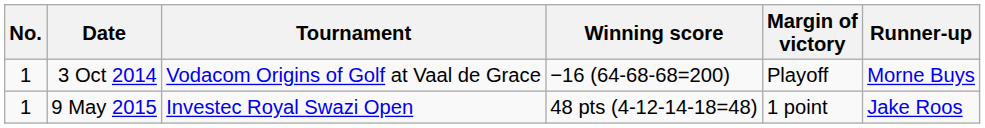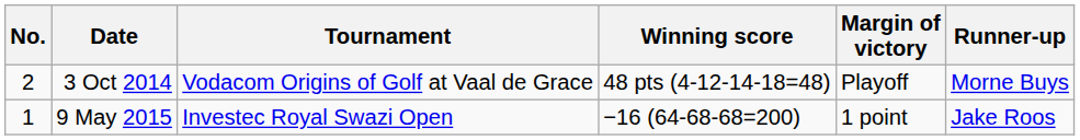3 Oct 2014 | No.: 1 -> 2
3 Oct 2014 | Winning score: −16 (64-68-68=200) -> 48 pts (4-12-14-18=48)
9 May 2015 | Winning score: 48 pts (4-12-14-18=48) -> −16 (64-68-68=200)
